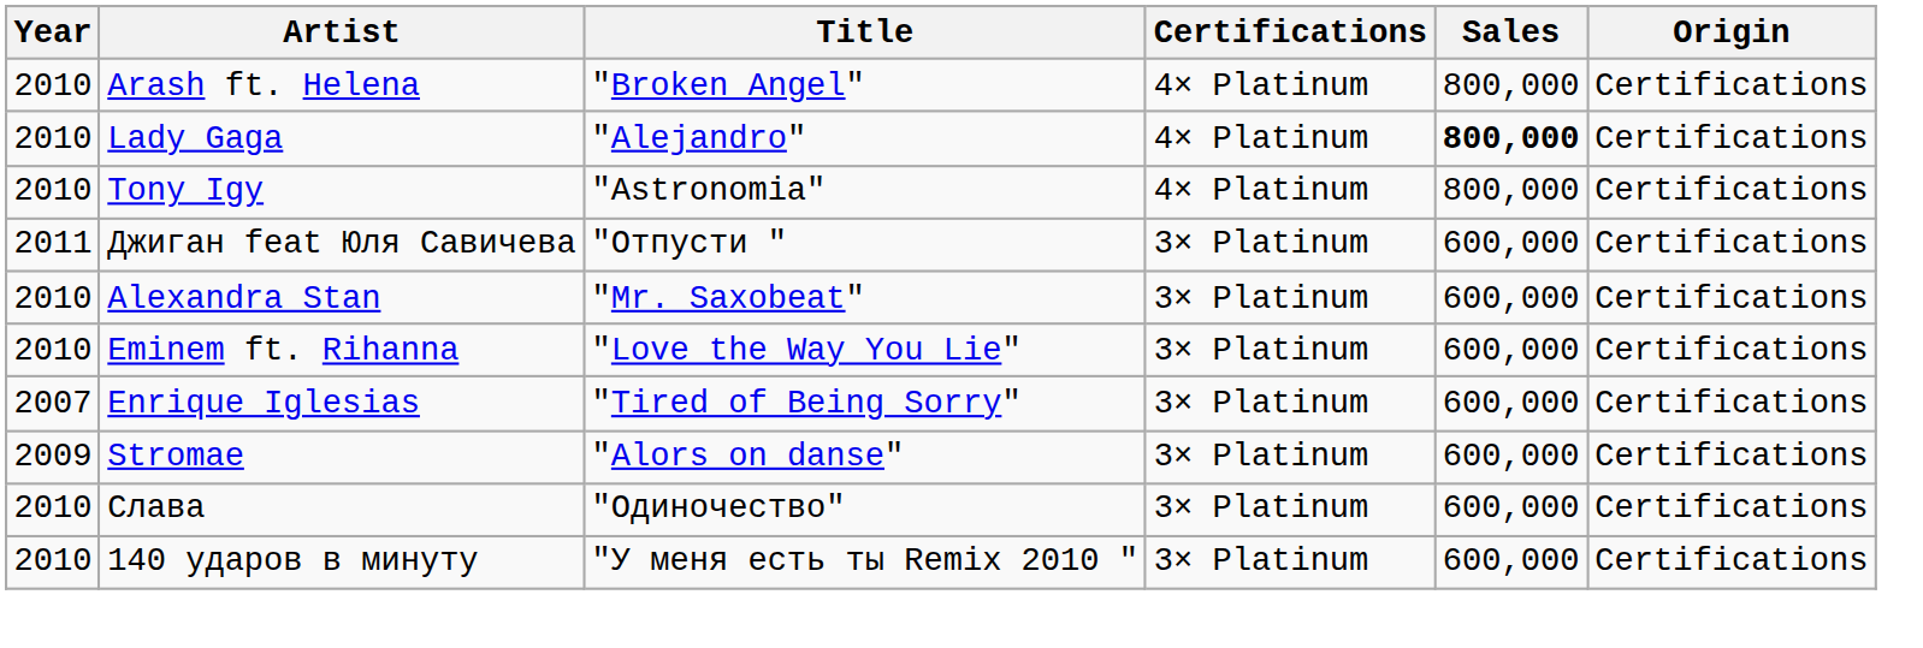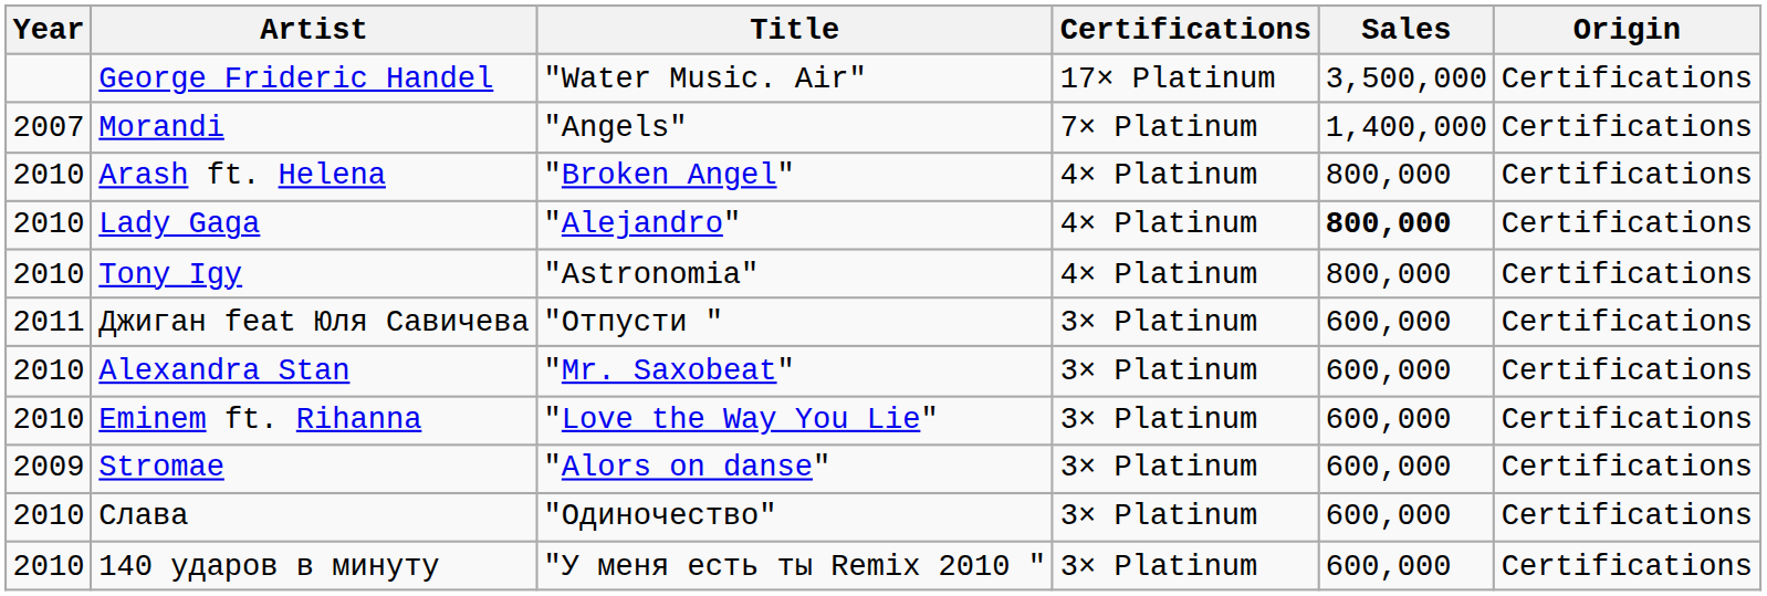+ row: George Frideric Handel | "Water Music. Air" | 17× Platinum | 3,500,000 | Certifications
+ row: 2007 | Morandi | "Angels" | 7× Platinum | 1,400,000 | Certifications
- row: 2007 | Enrique Iglesias | "Tired of Being Sorry" | 3× Platinum | 600,000 | Certifications
